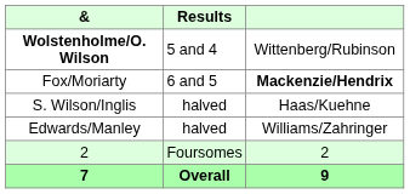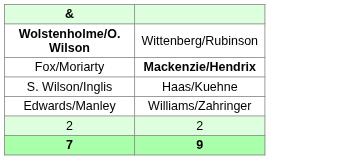- column: Results | 5 and 4 | 6 and 5 | halved | halved | Foursomes | Overall
